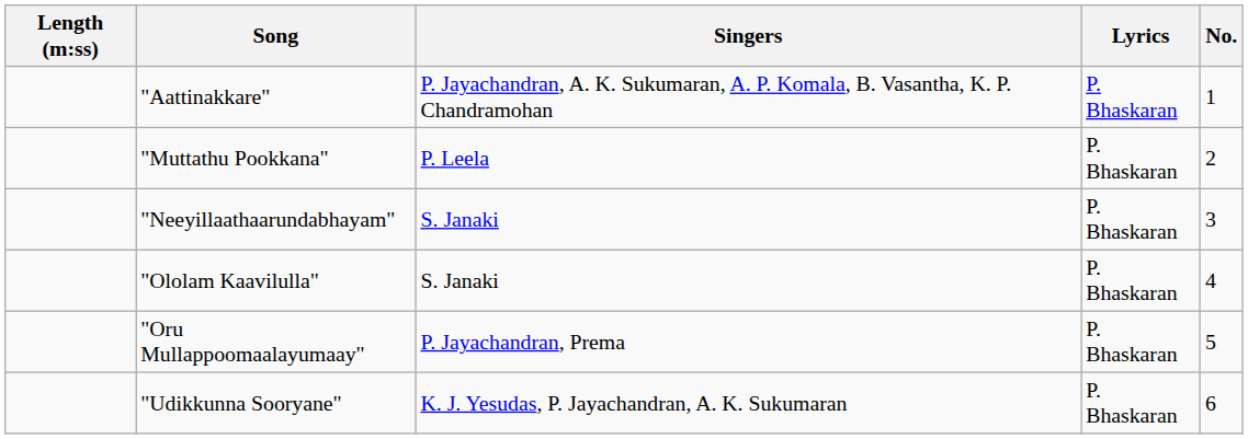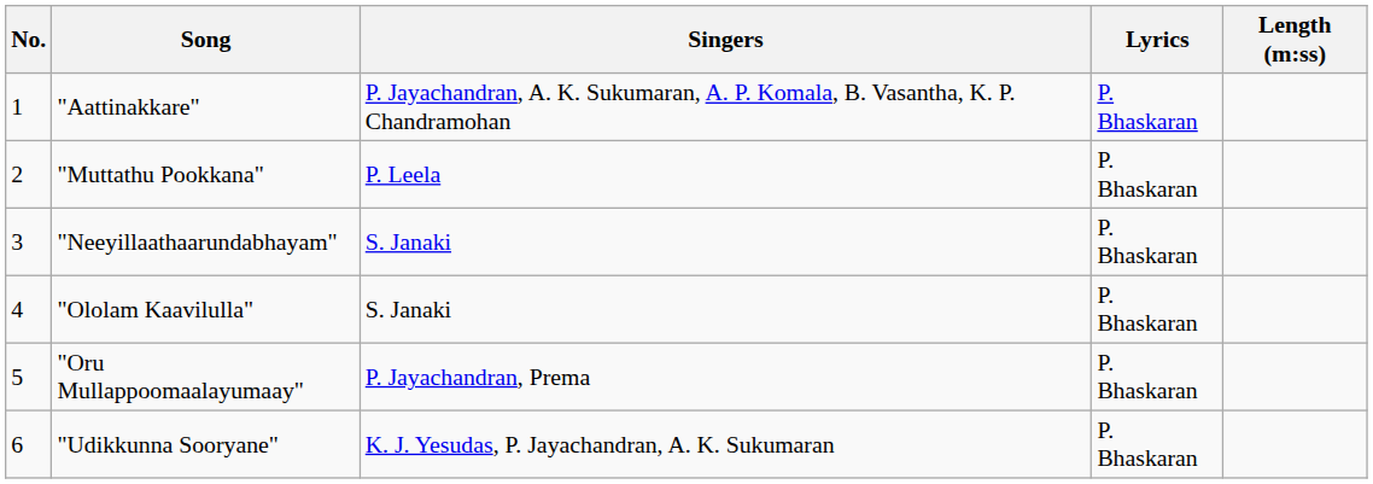columns swapped: No. <-> Length (m:ss)
